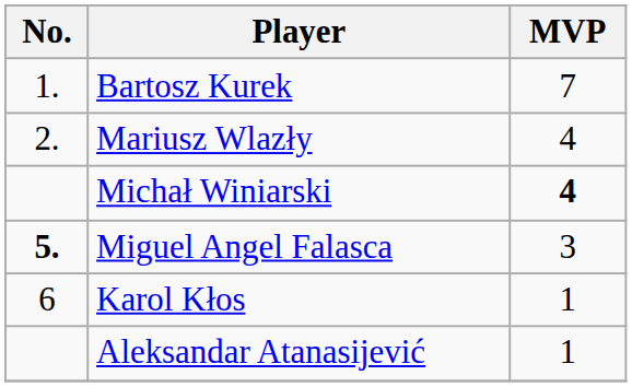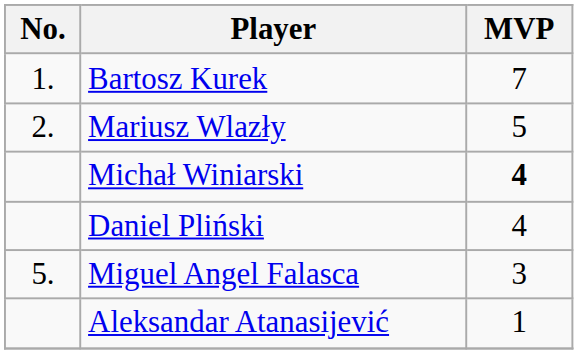Mariusz Wlazły | MVP: 4 -> 5
+ row: Daniel Pliński | 4
Miguel Angel Falasca | No.: bold -> normal
- row: 6 | Karol Kłos | 1
